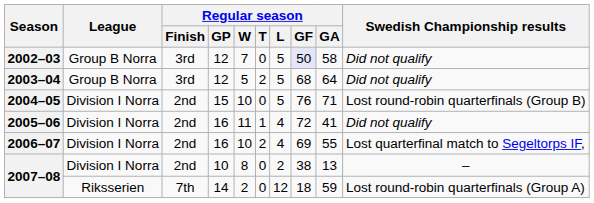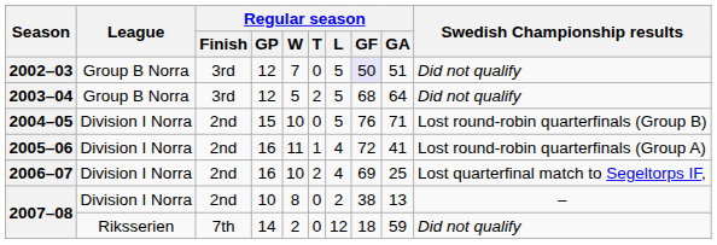2002–03 | Regular season / GA: 58 -> 51
2005–06 | Swedish Championship results: Did not qualify -> Lost round-robin quarterfinals (Group A)
2006–07 | Regular season / GA: 55 -> 25
2007–08 / 14 | Swedish Championship results: Lost round-robin quarterfinals (Group A) -> Did not qualify
